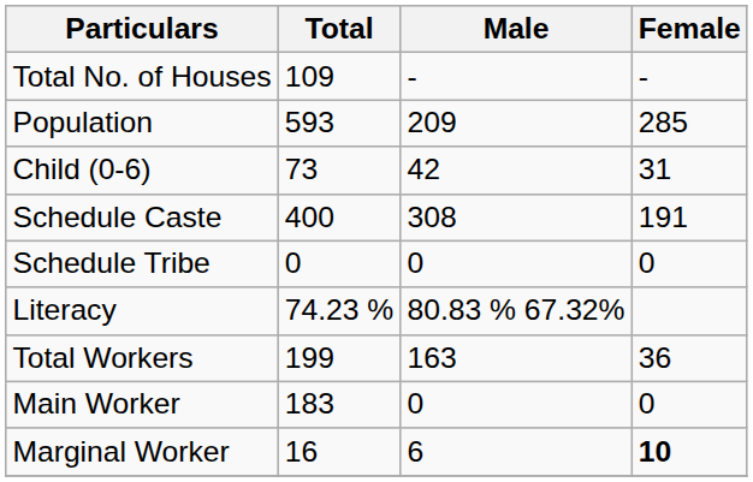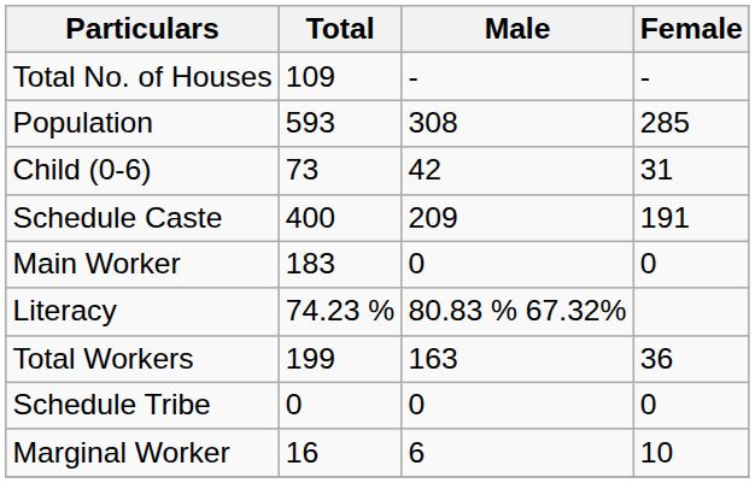Population | Male: 209 -> 308
Schedule Caste | Male: 308 -> 209
rows swapped: Schedule Tribe <-> Main Worker
Marginal Worker | Female: bold -> normal
